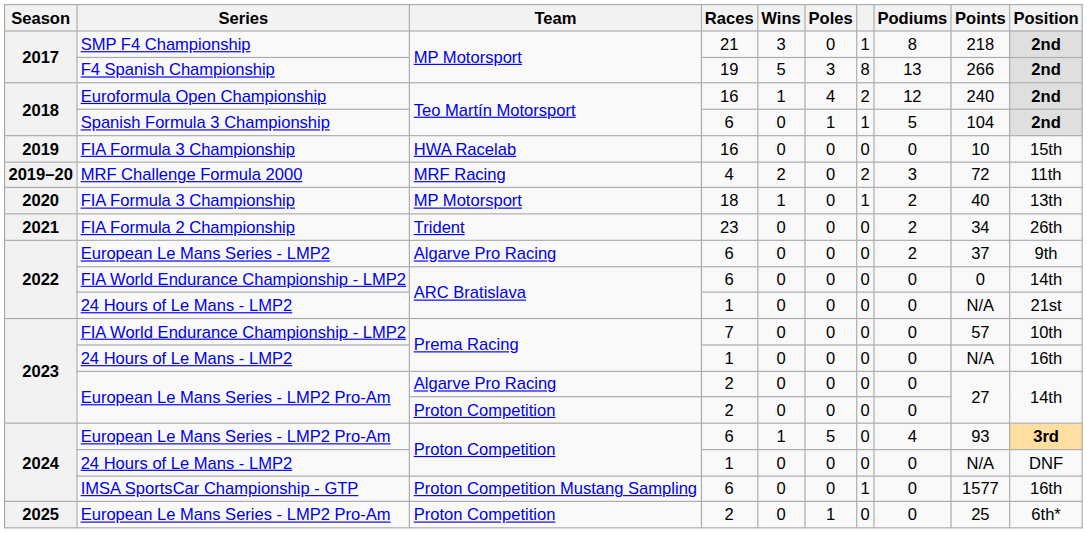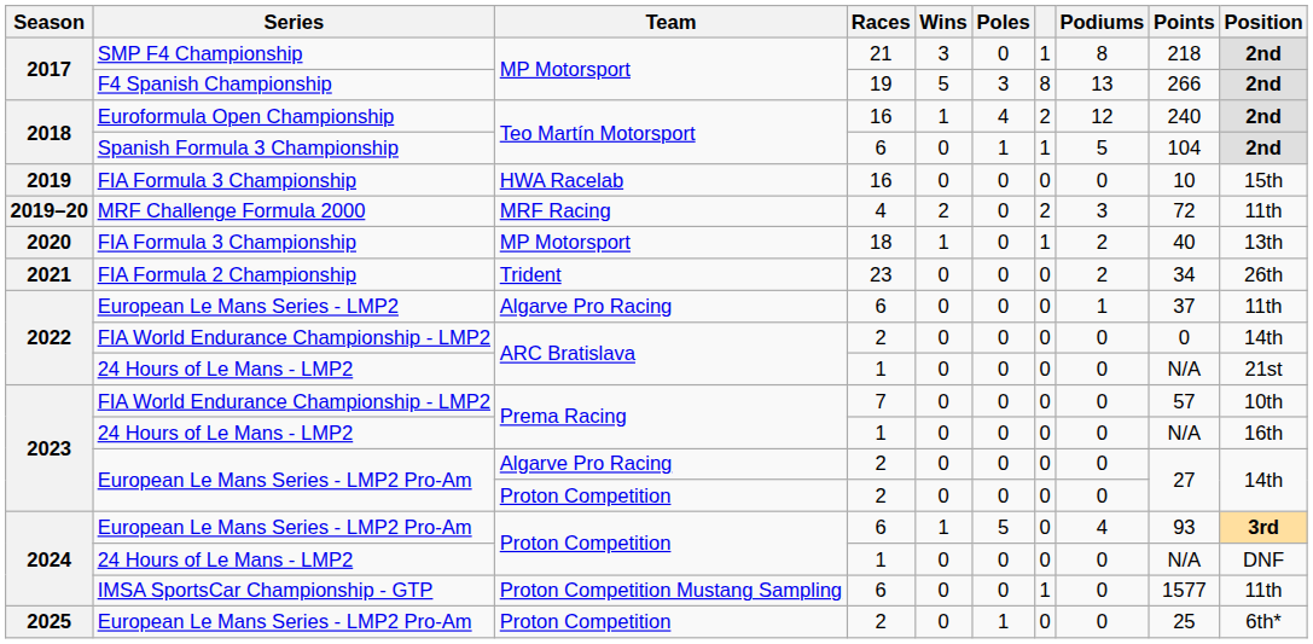European Le Mans Series - LMP2 | Podiums: 2 -> 1
European Le Mans Series - LMP2 | Position: 9th -> 11th
2022 / FIA World Endurance Championship - LMP2 | Races: 6 -> 2
IMSA SportsCar Championship - GTP | Position: 16th -> 11th
